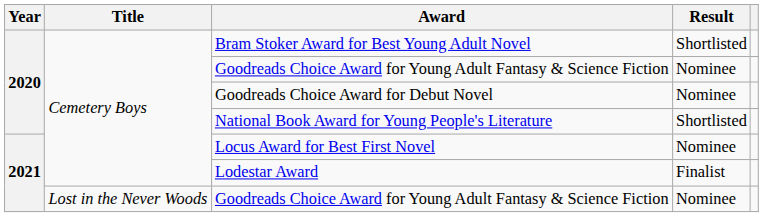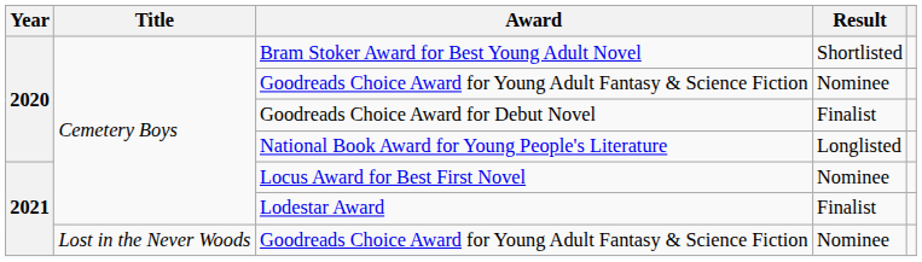Goodreads Choice Award for Debut Novel | Result: Nominee -> Finalist
National Book Award for Young People's Literature | Result: Shortlisted -> Longlisted
